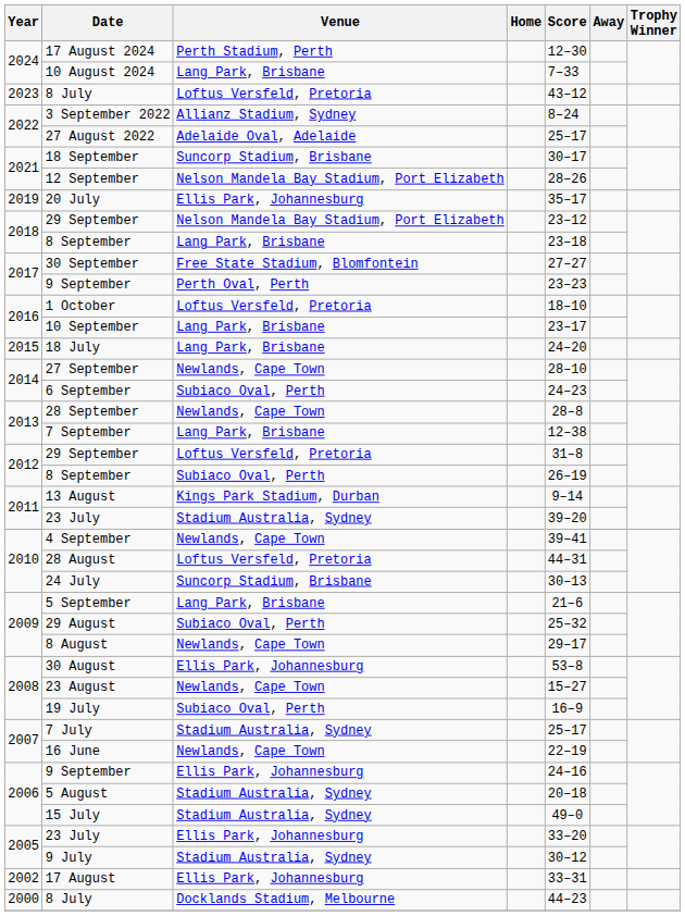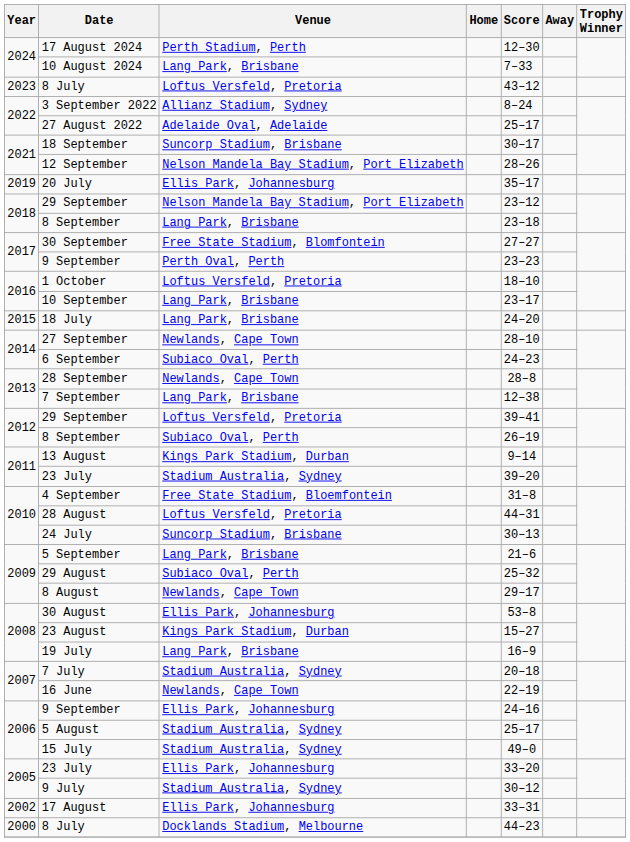2012 / 29 September | Score: 31–8 -> 39–41
4 September | Venue: Newlands, Cape Town -> Free State Stadium, Bloemfontein
4 September | Score: 39–41 -> 31–8
23 August | Venue: Newlands, Cape Town -> Kings Park Stadium, Durban
19 July | Venue: Subiaco Oval, Perth -> Lang Park, Brisbane
7 July | Score: 25–17 -> 20–18
5 August | Score: 20–18 -> 25–17
